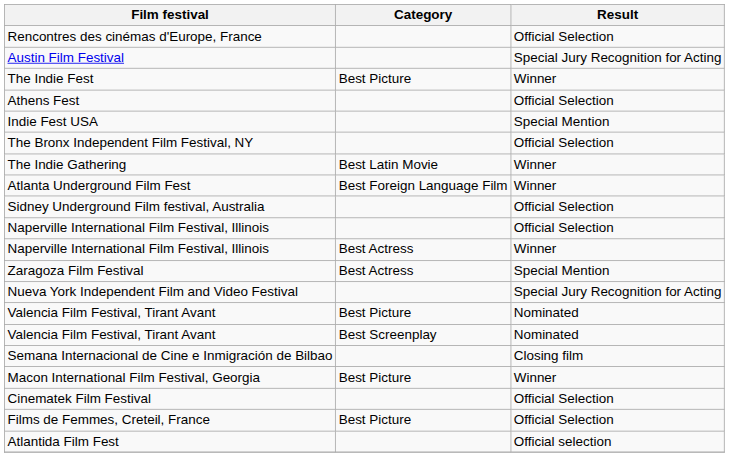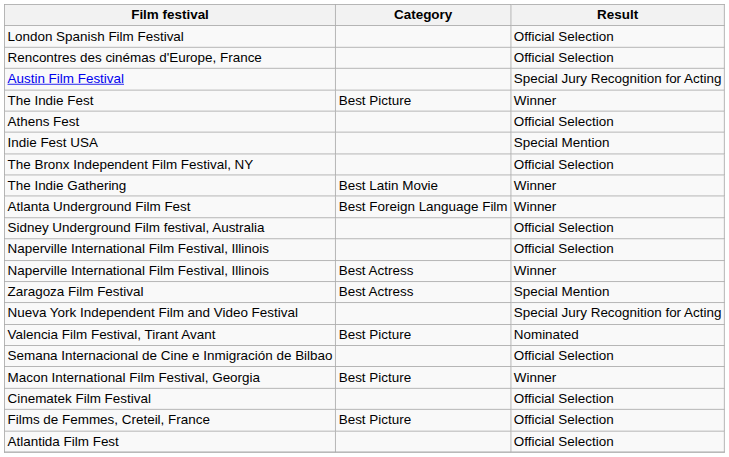+ row: London Spanish Film Festival | Official Selection
- row: Valencia Film Festival, Tirant Avant | Best Screenplay | Nominated
Semana Internacional de Cine e Inmigración de Bilbao | Result: Closing film -> Official Selection
Atlantida Film Fest | Result: Official selection -> Official Selection
